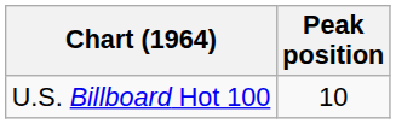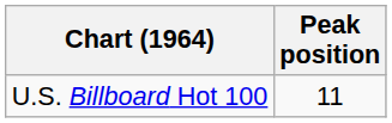U.S. Billboard Hot 100 | Peak position: 10 -> 11
